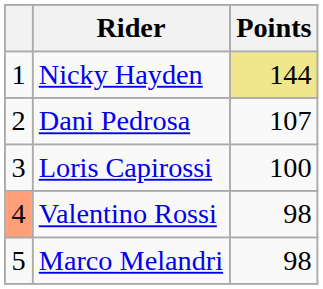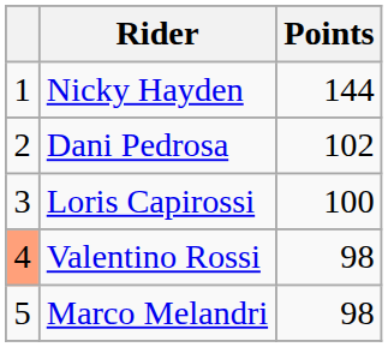Nicky Hayden | Points: khaki background -> no background
Dani Pedrosa | Points: 107 -> 102
